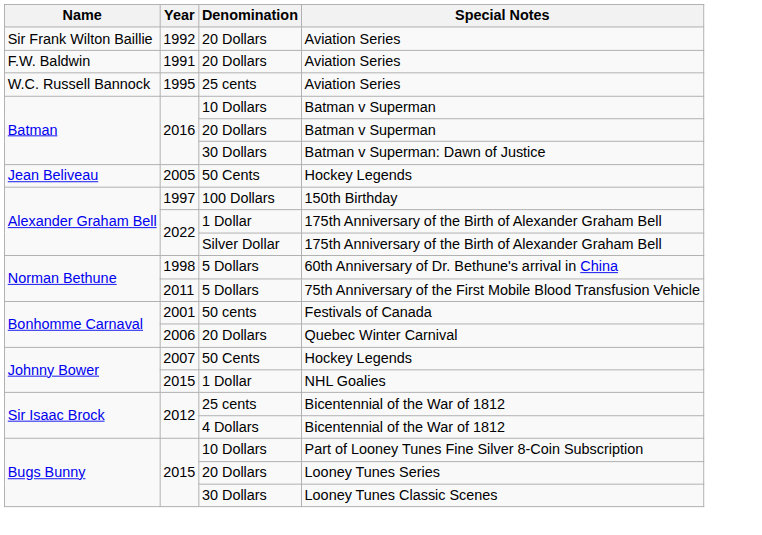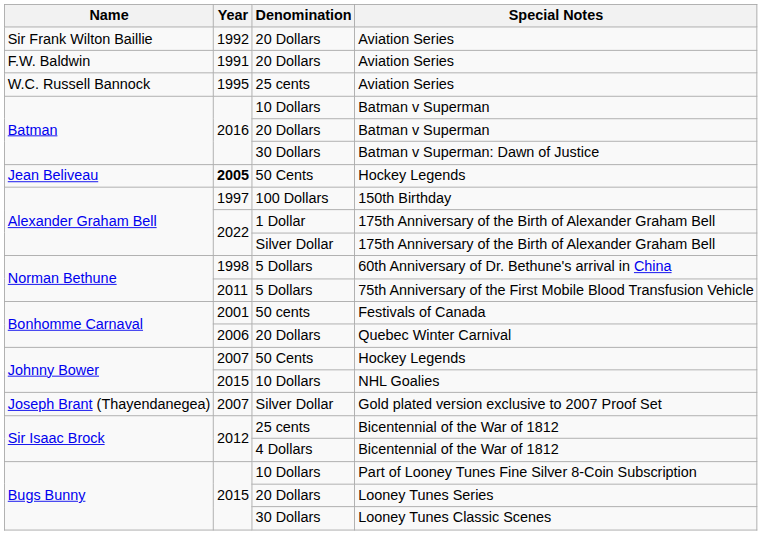Jean Beliveau / Hockey Legends | Year: normal -> bold
NHL Goalies | Denomination: 1 Dollar -> 10 Dollars
+ row: Joseph Brant (Thayendanegea) | 2007 | Silver Dollar | Gold plated version exclusive to 2007 Proof Set
